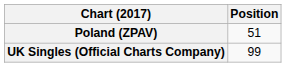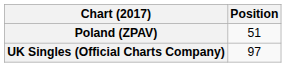UK Singles (Official Charts Company) | Position: 99 -> 97
